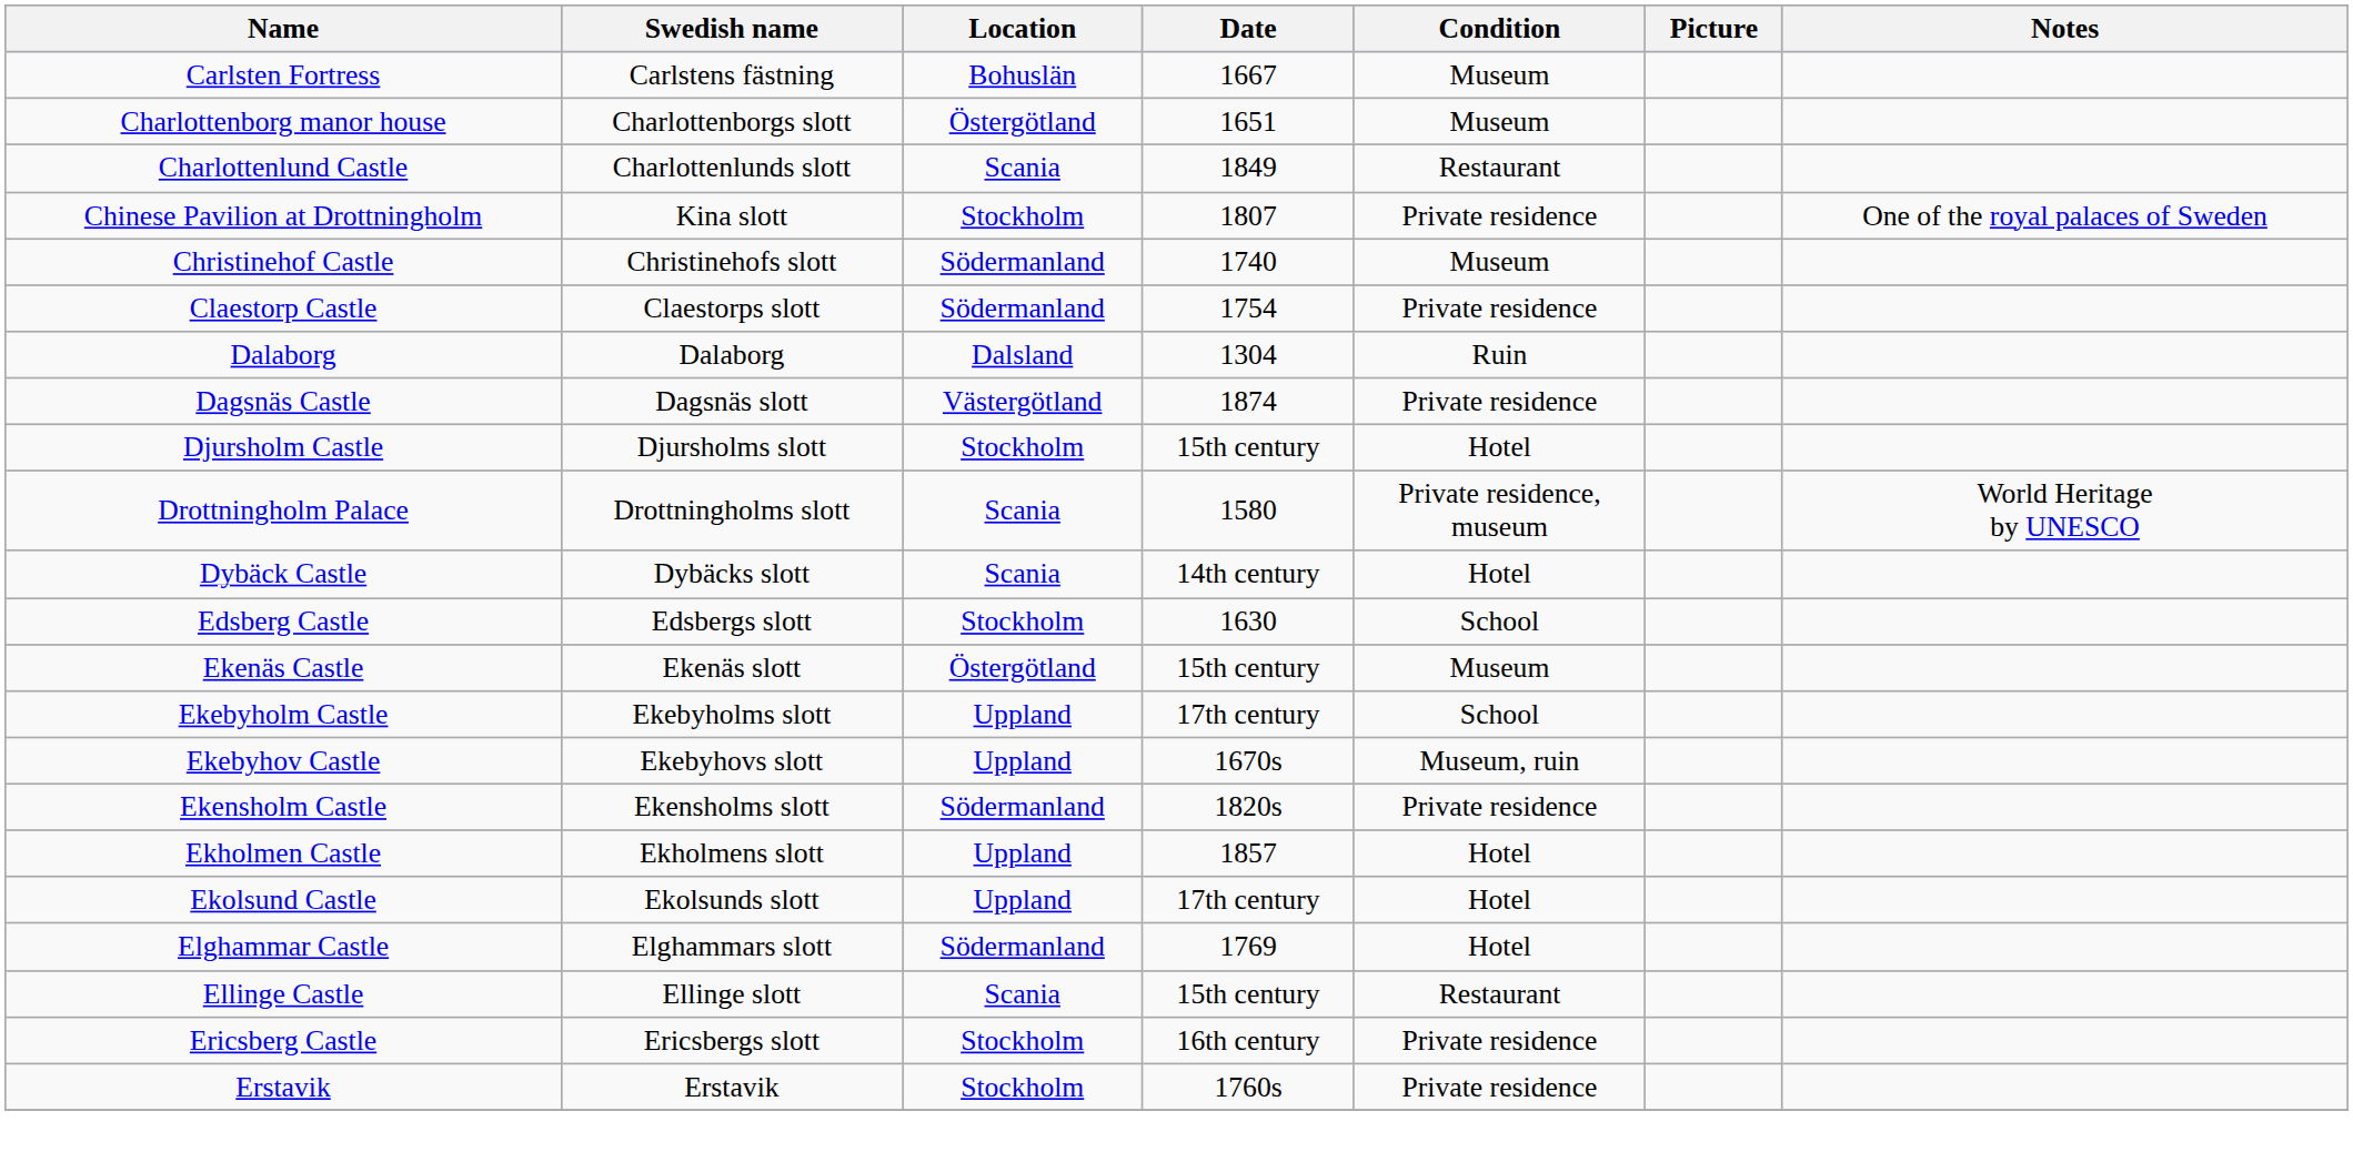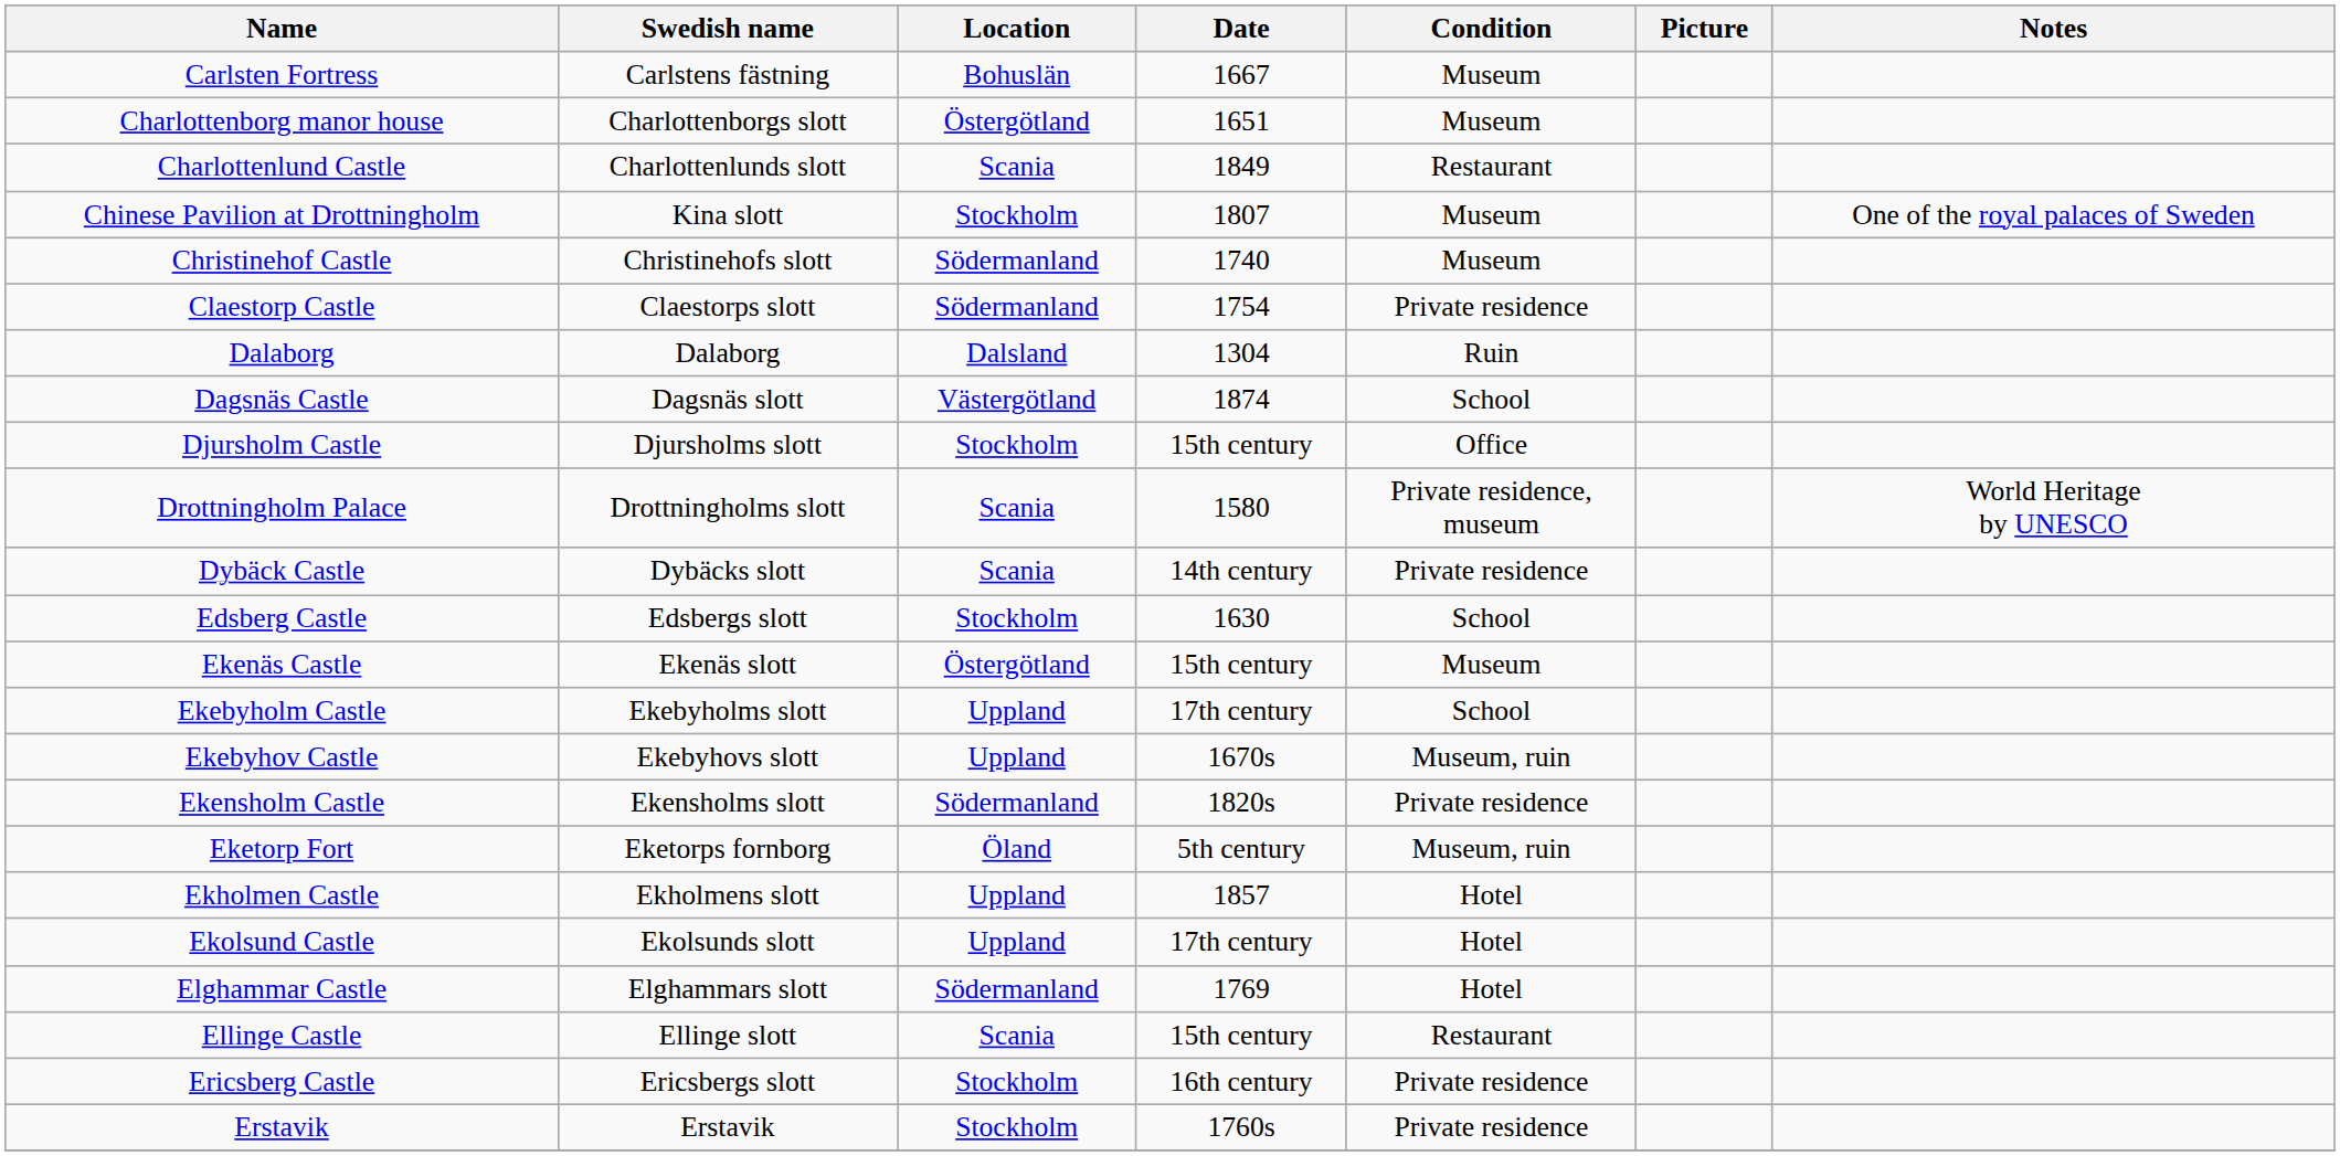Chinese Pavilion at Drottningholm | Condition: Private residence -> Museum
Dagsnäs Castle | Condition: Private residence -> School
Djursholm Castle | Condition: Hotel -> Office
Dybäck Castle | Condition: Hotel -> Private residence
+ row: Eketorp Fort | Eketorps fornborg | Öland | 5th century | Museum, ruin
